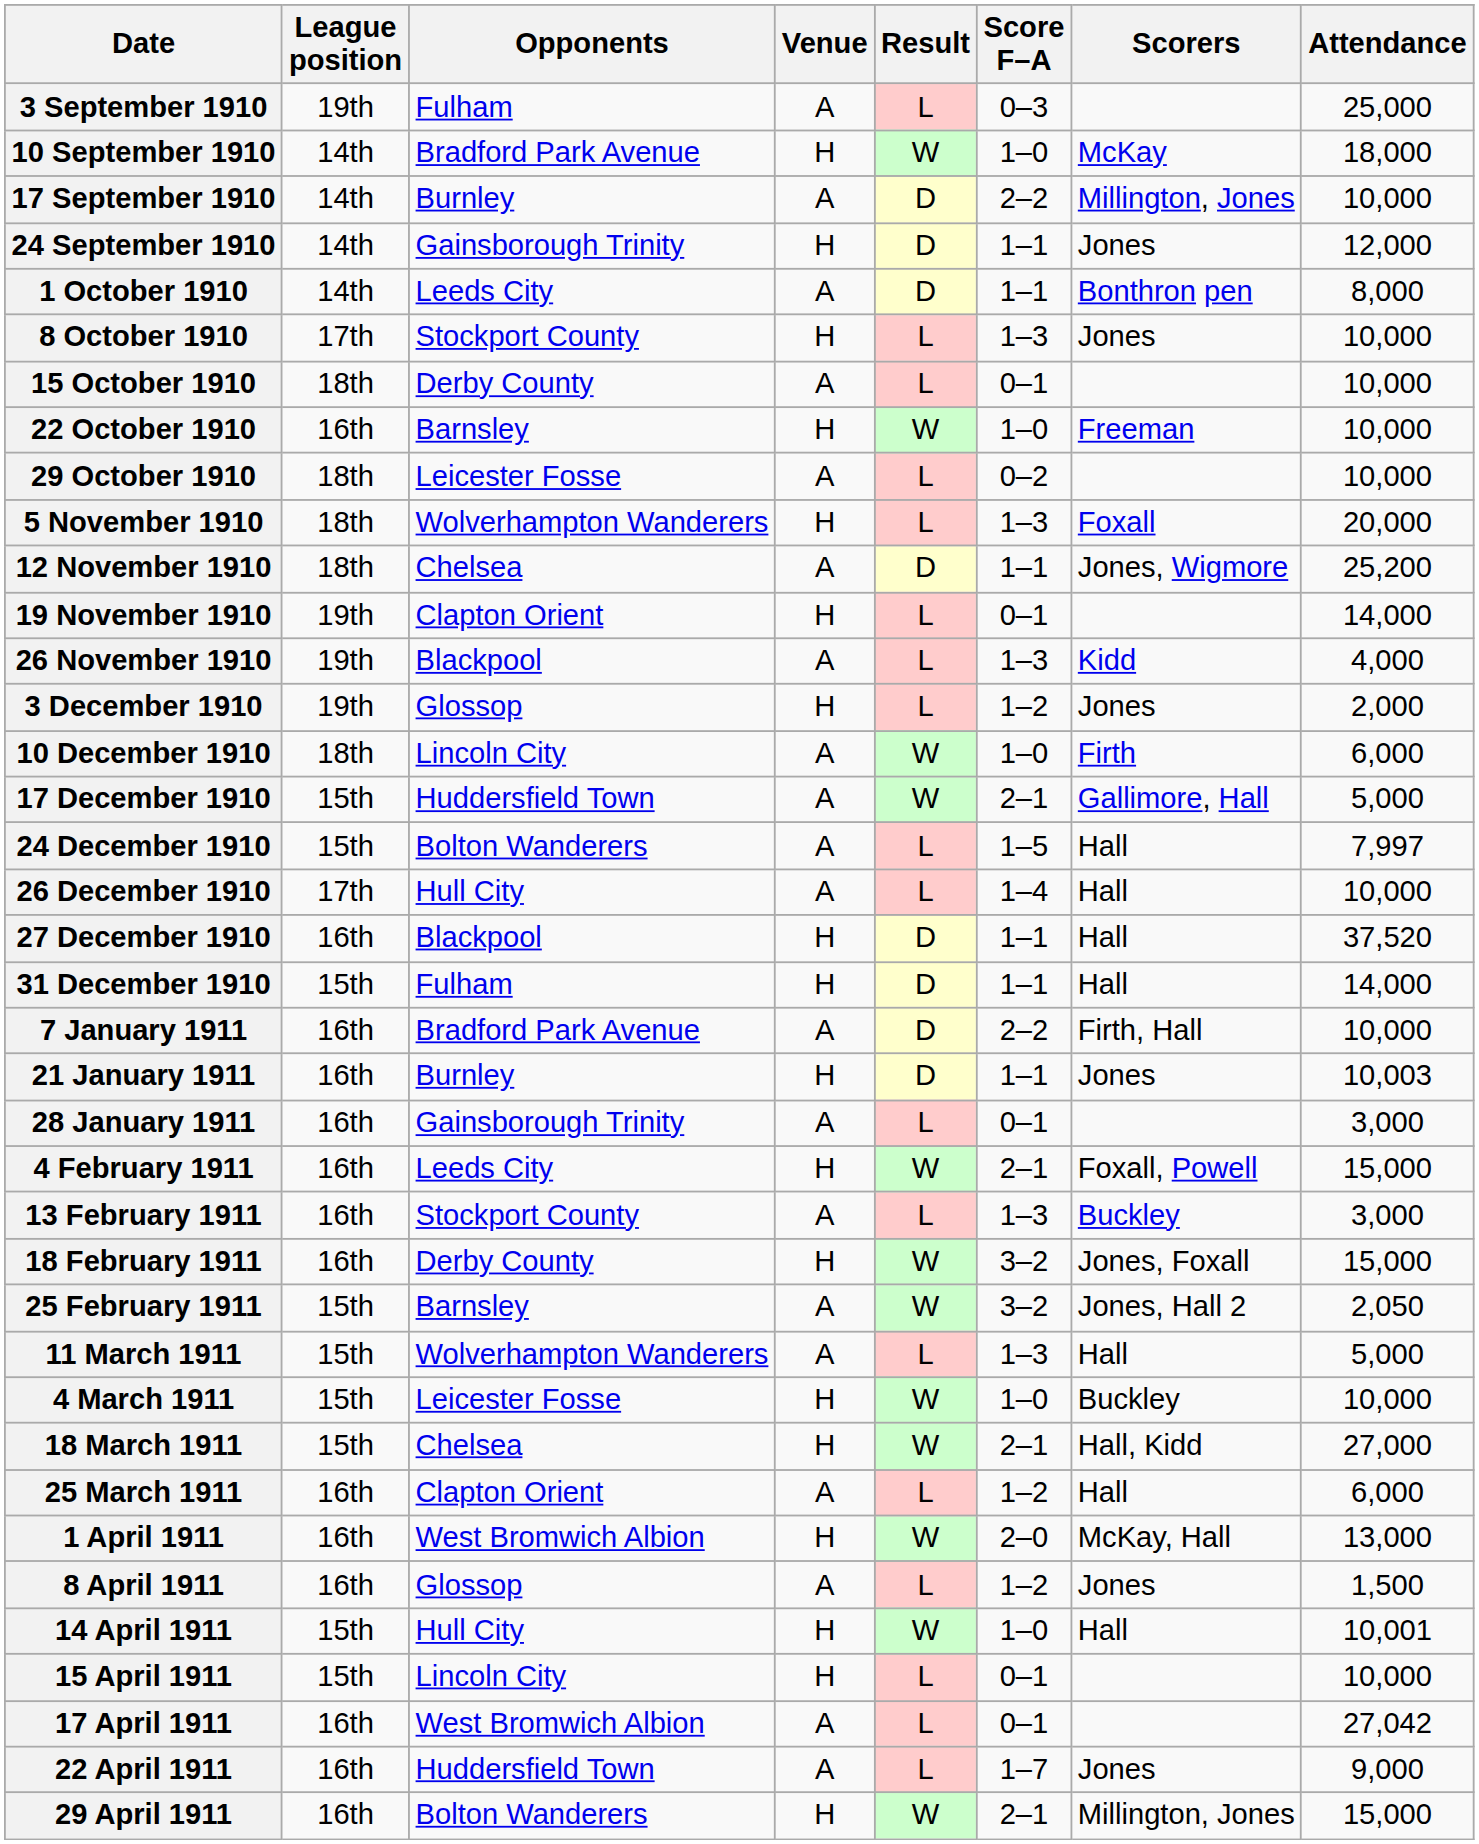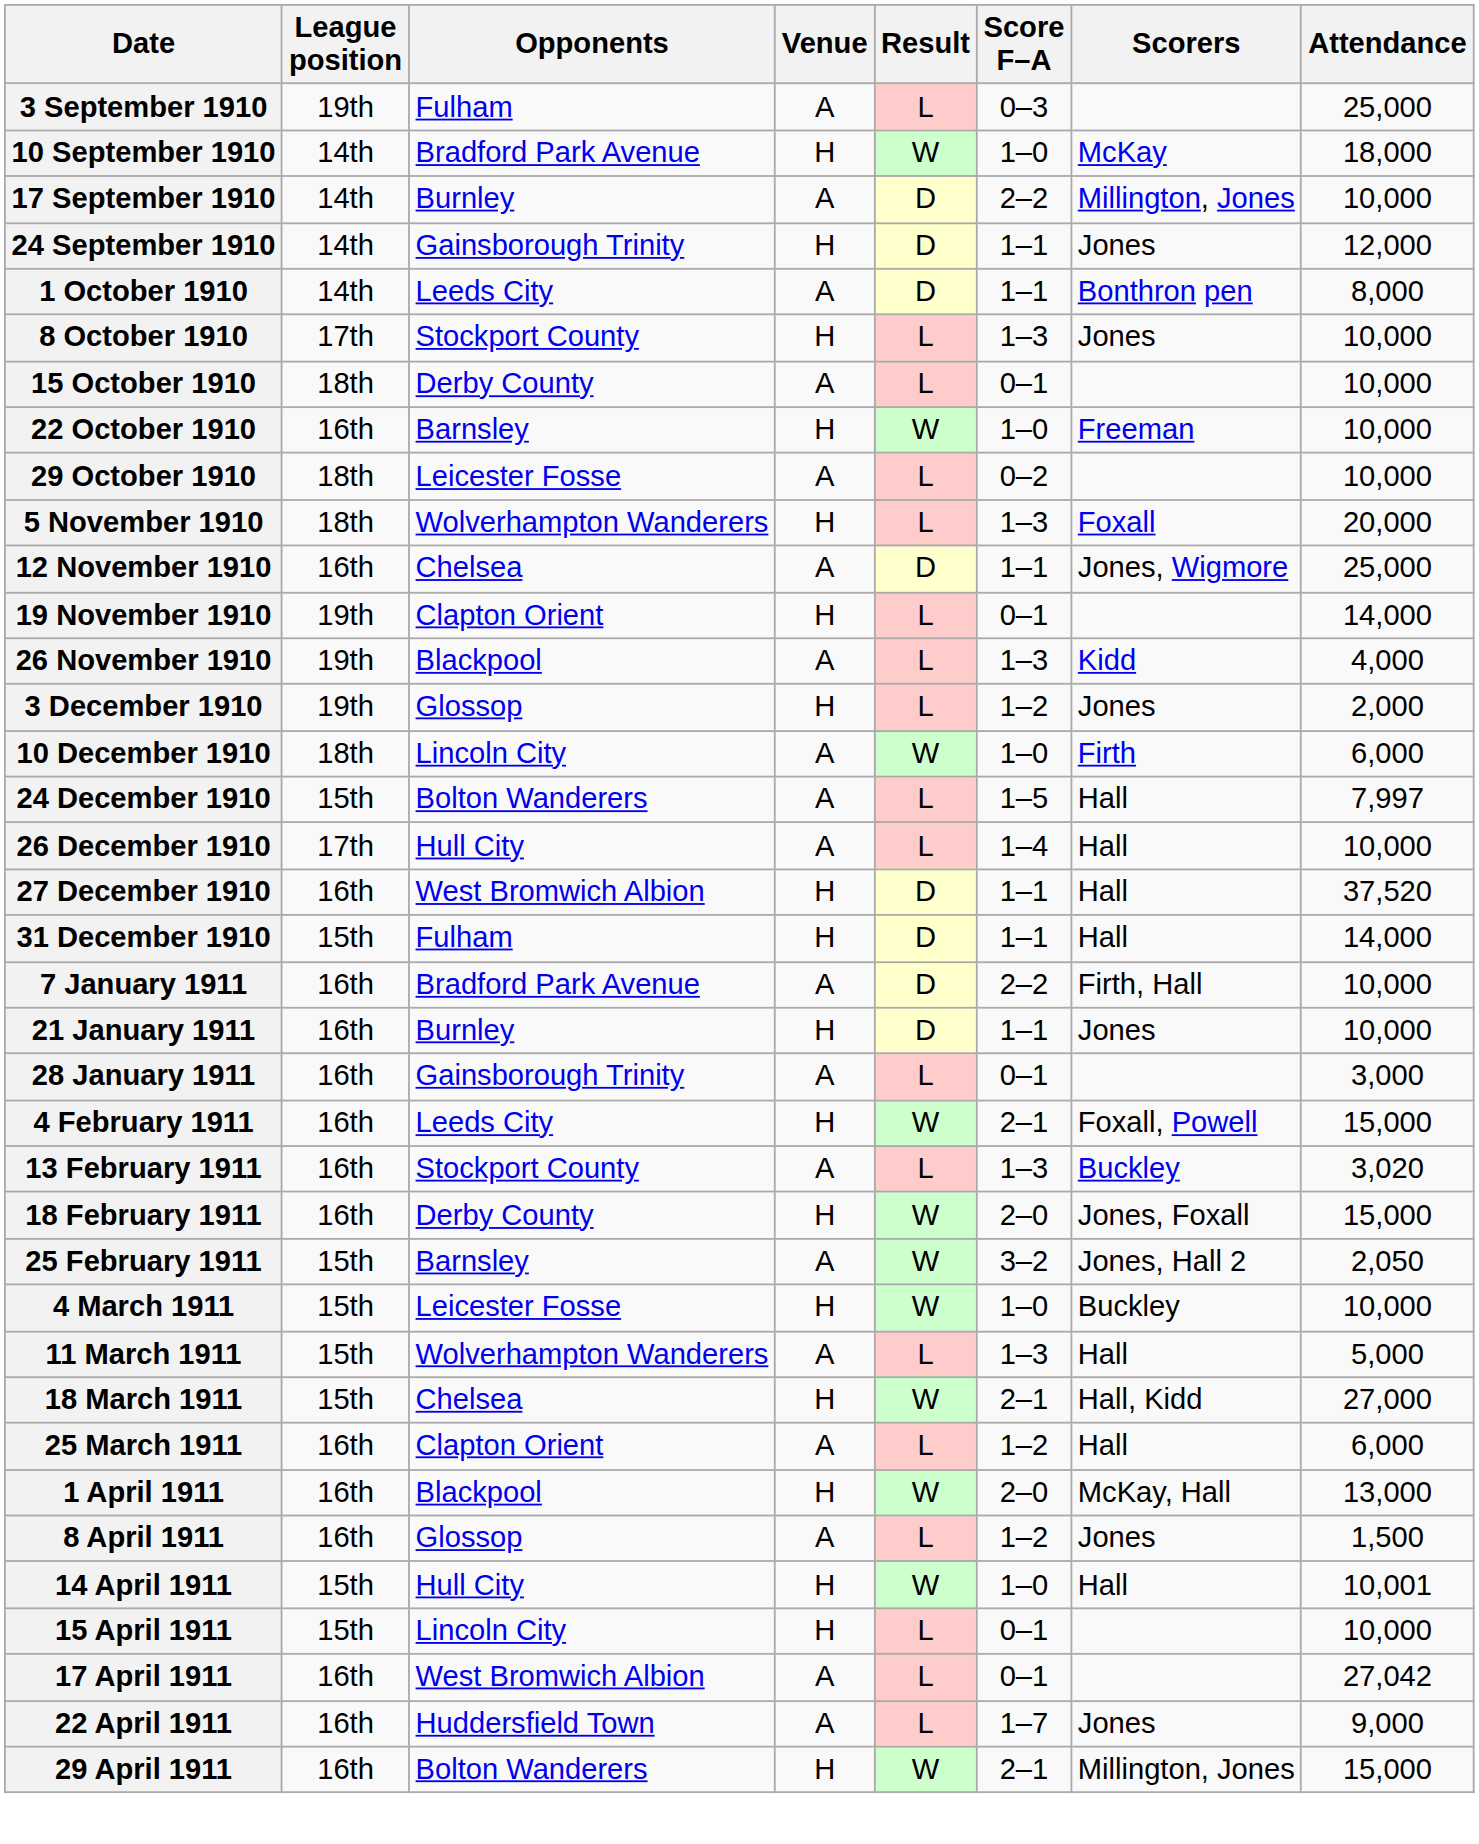12 November 1910 | League position: 18th -> 16th
12 November 1910 | Attendance: 25,200 -> 25,000
- row: 17 December 1910 | 15th | Huddersfield Town | A | W | 2–1 | Gallimore, Hall | 5,000
27 December 1910 | Opponents: Blackpool -> West Bromwich Albion
21 January 1911 | Attendance: 10,003 -> 10,000
13 February 1911 | Attendance: 3,000 -> 3,020
18 February 1911 | Score F–A: 3–2 -> 2–0
rows swapped: 4 March 1911 <-> 11 March 1911
1 April 1911 | Opponents: West Bromwich Albion -> Blackpool
